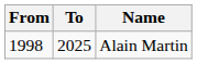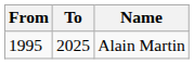Alain Martin | From: 1998 -> 1995
